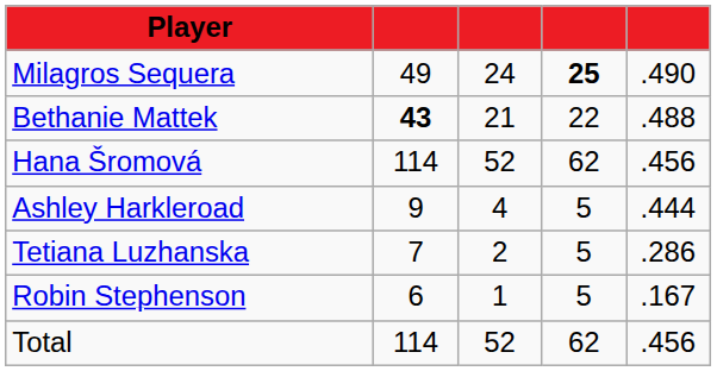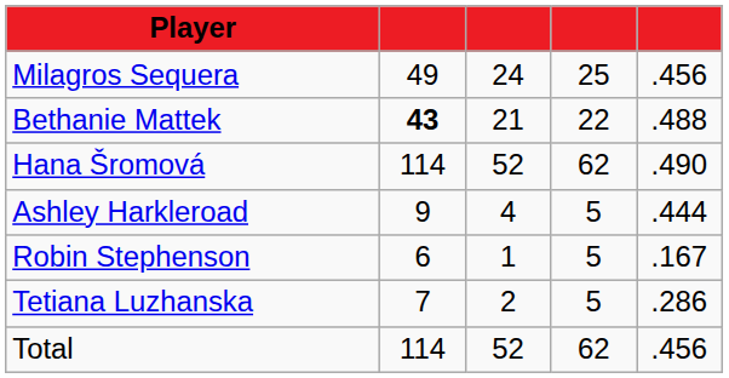Milagros Sequera | column 4: bold -> normal
Milagros Sequera | column 5: .490 -> .456
Hana Šromová | column 5: .456 -> .490
rows swapped: Tetiana Luzhanska <-> Robin Stephenson
